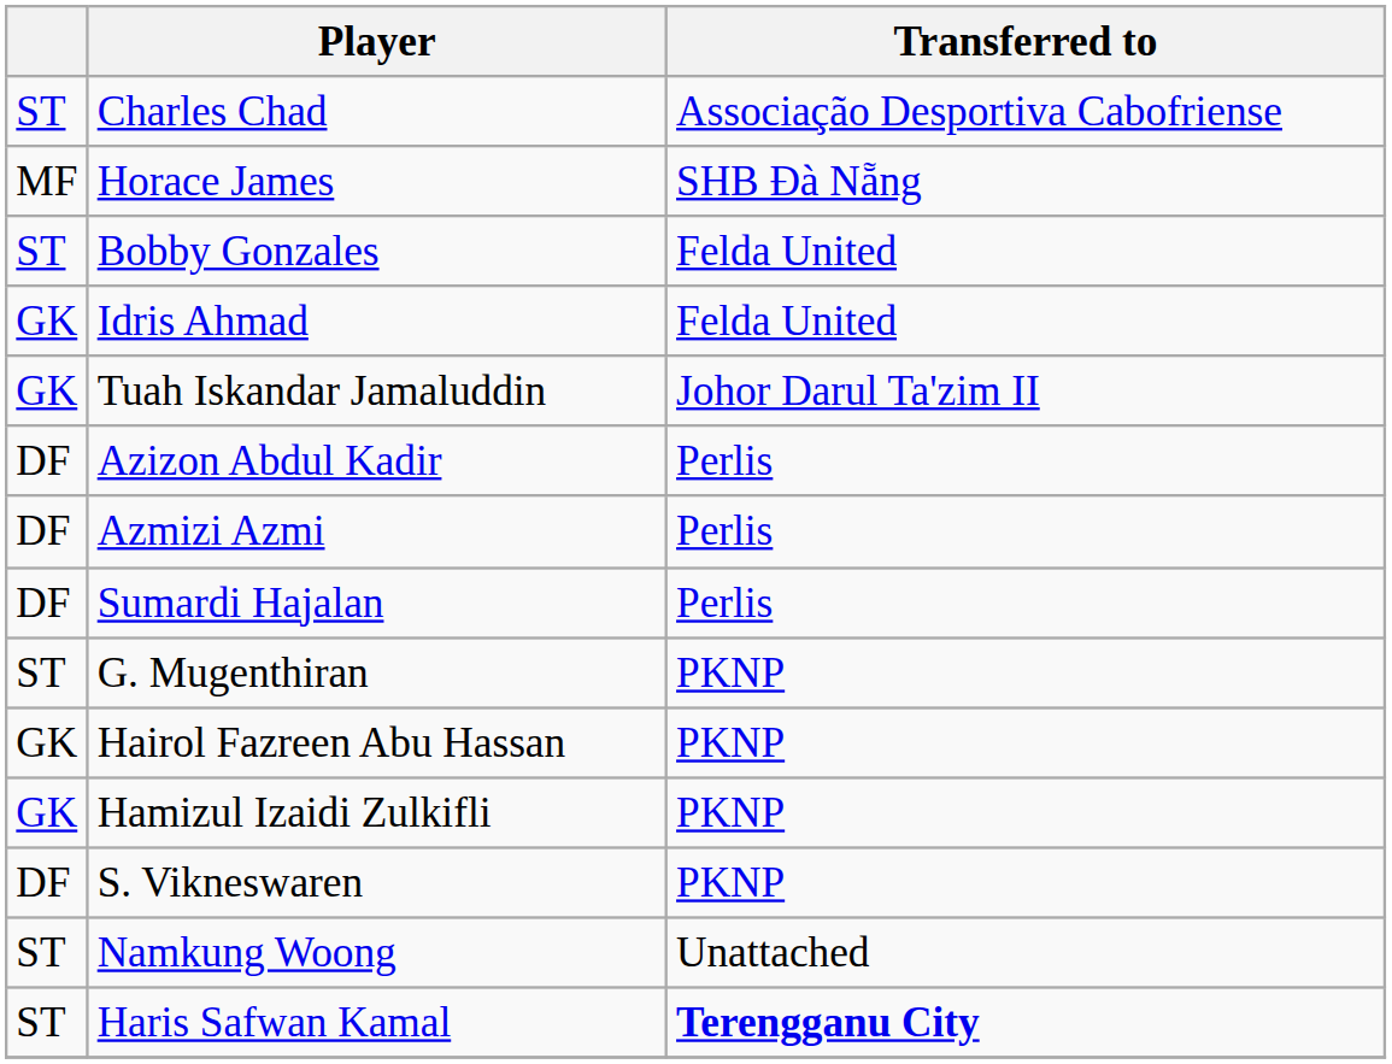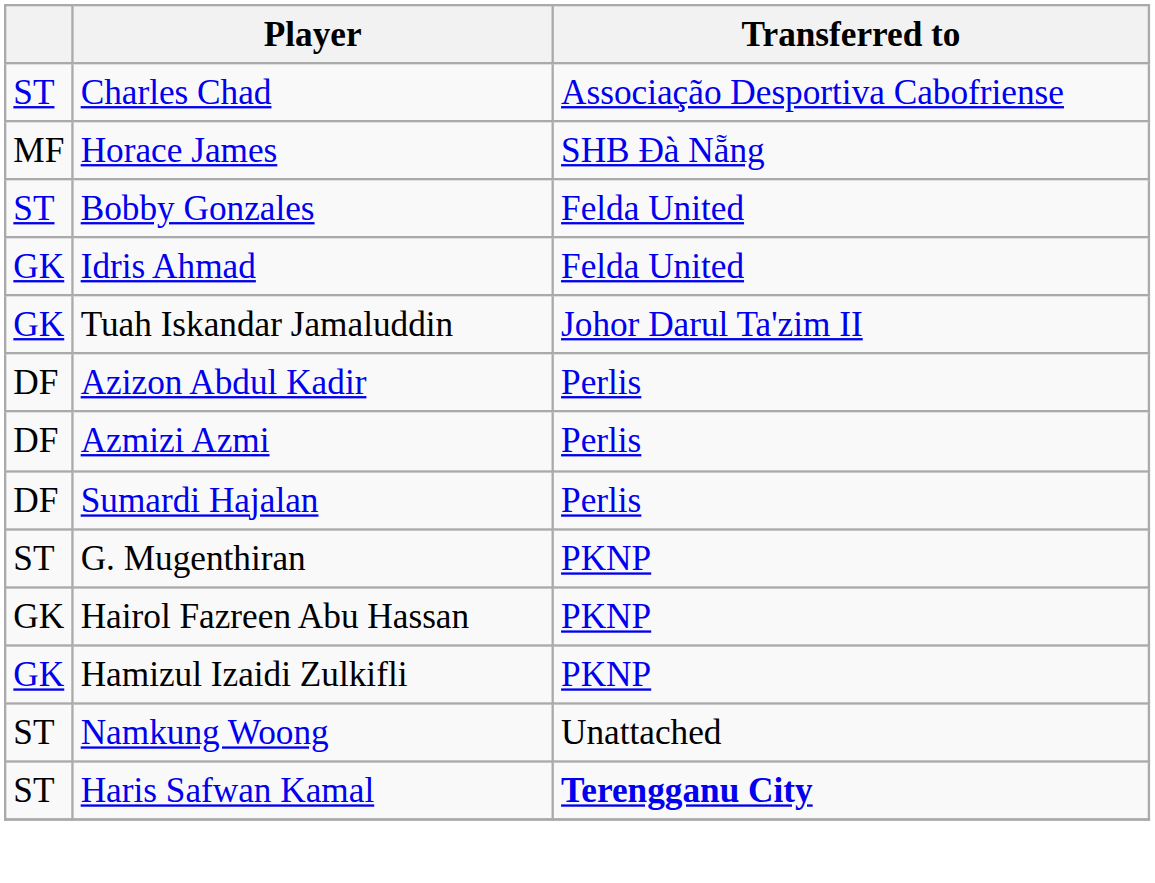- row: DF | S. Vikneswaren | PKNP
